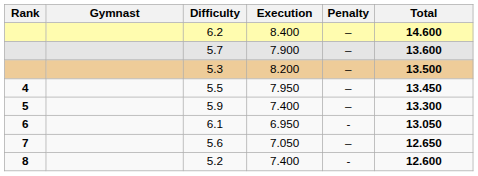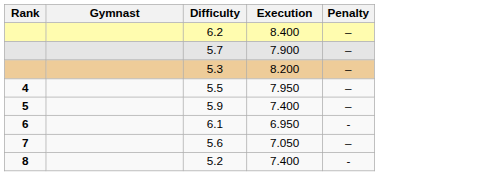- column: Total | 14.600 | 13.600 | 13.500 | 13.450 | 13.300 | 13.050 | 12.650 | 12.600
